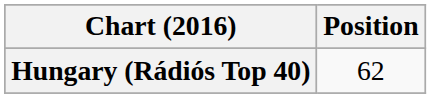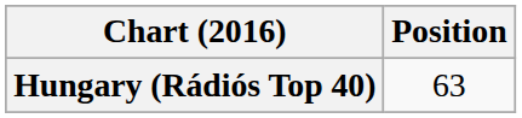Hungary (Rádiós Top 40) | Position: 62 -> 63
